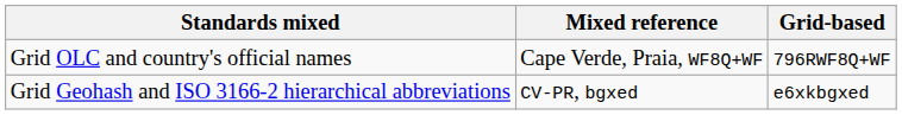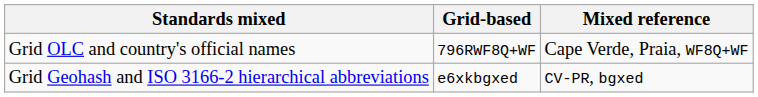columns swapped: Grid-based <-> Mixed reference
